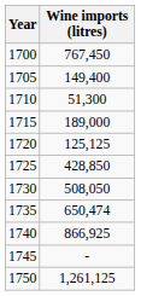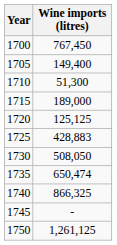1725 | Wine imports (litres): 428,850 -> 428,883
1740 | Wine imports (litres): 866,925 -> 866,325
